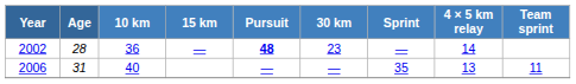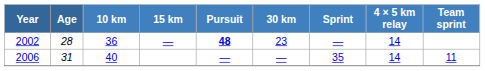2006 | 4 × 5 km relay: 13 -> 14
